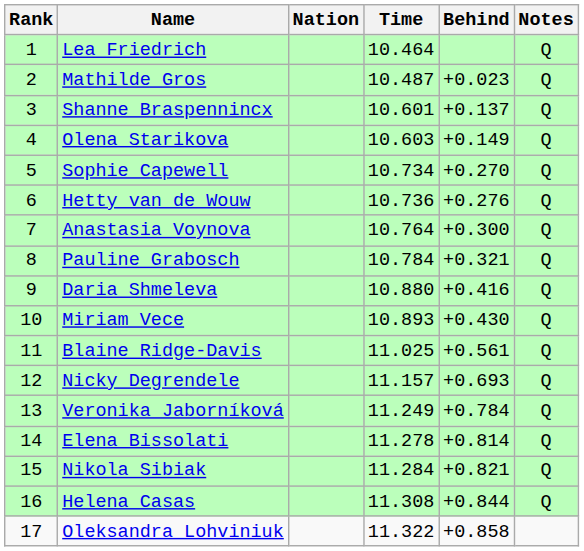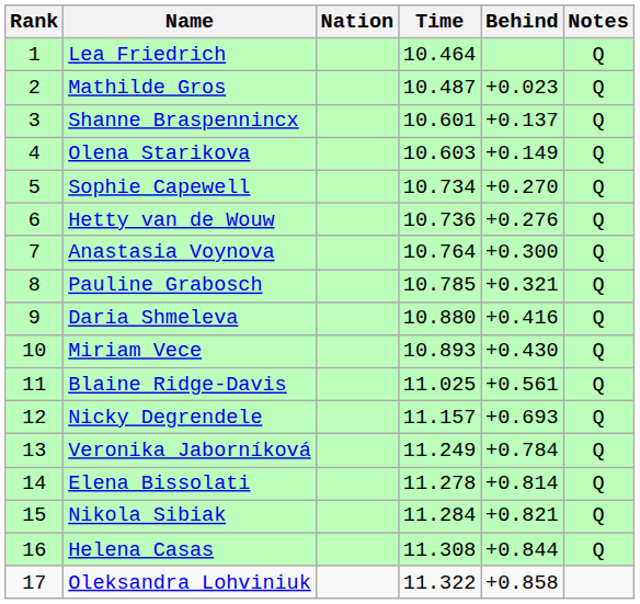Pauline Grabosch | Time: 10.784 -> 10.785
